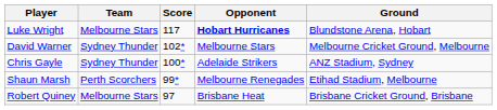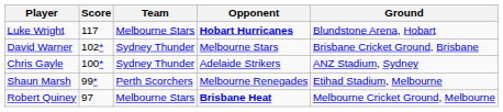columns swapped: Team <-> Score
David Warner | Ground: Melbourne Cricket Ground, Melbourne -> Brisbane Cricket Ground, Brisbane
Robert Quiney | Opponent: normal -> bold
Robert Quiney | Ground: Brisbane Cricket Ground, Brisbane -> Melbourne Cricket Ground, Melbourne
